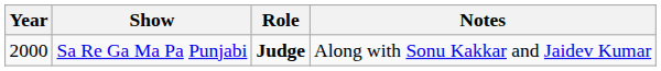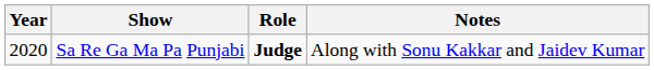Sa Re Ga Ma Pa Punjabi | Year: 2000 -> 2020
